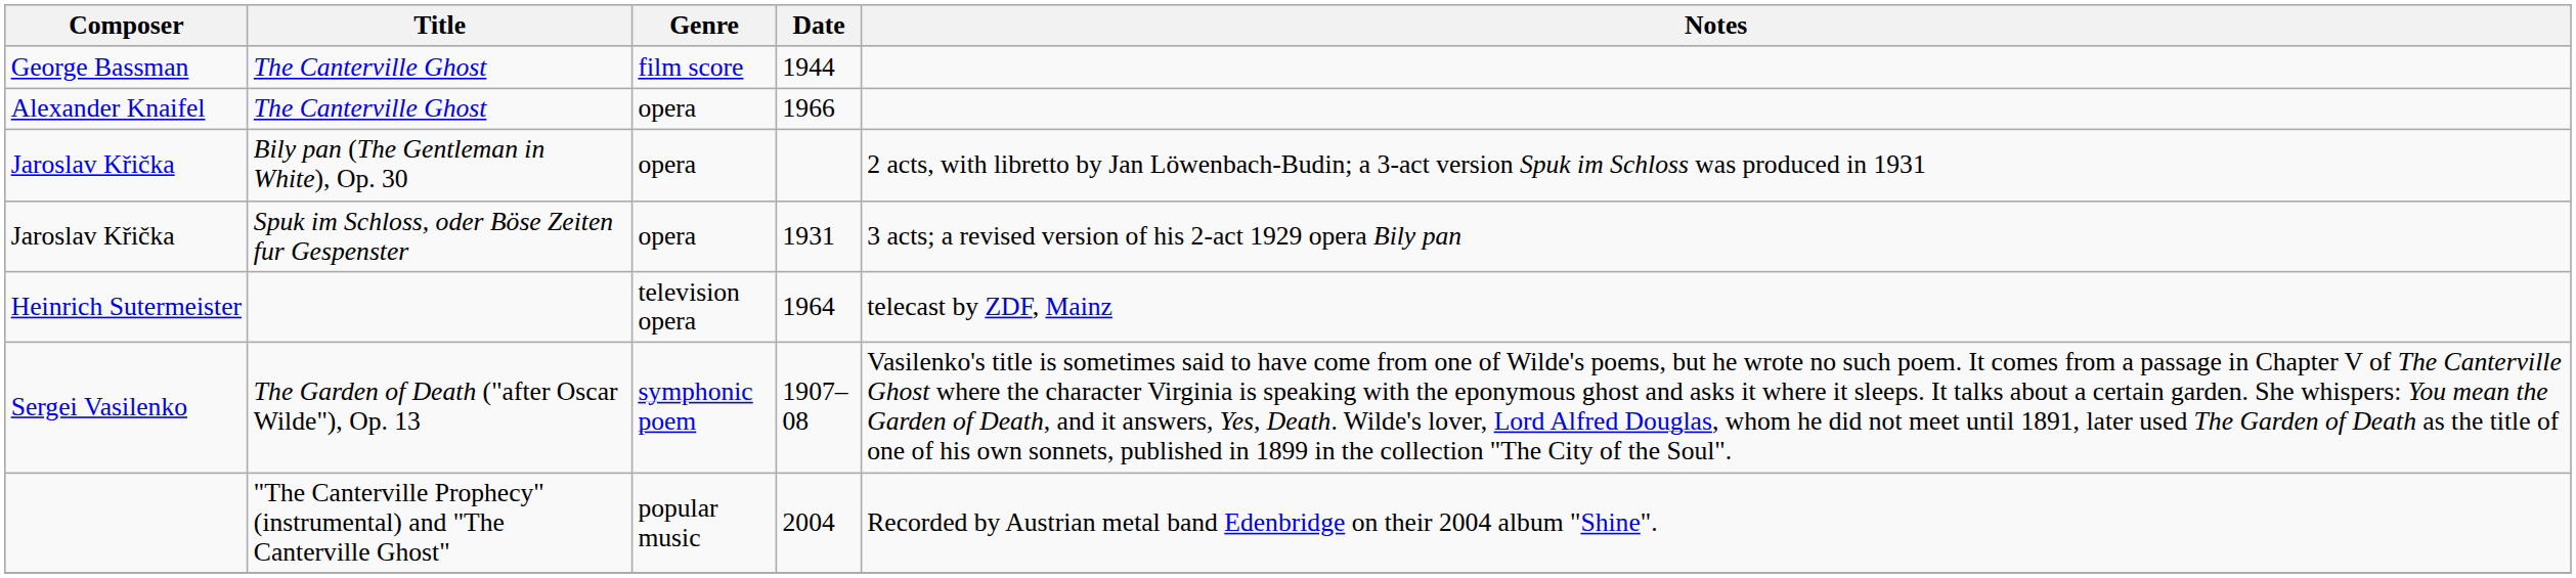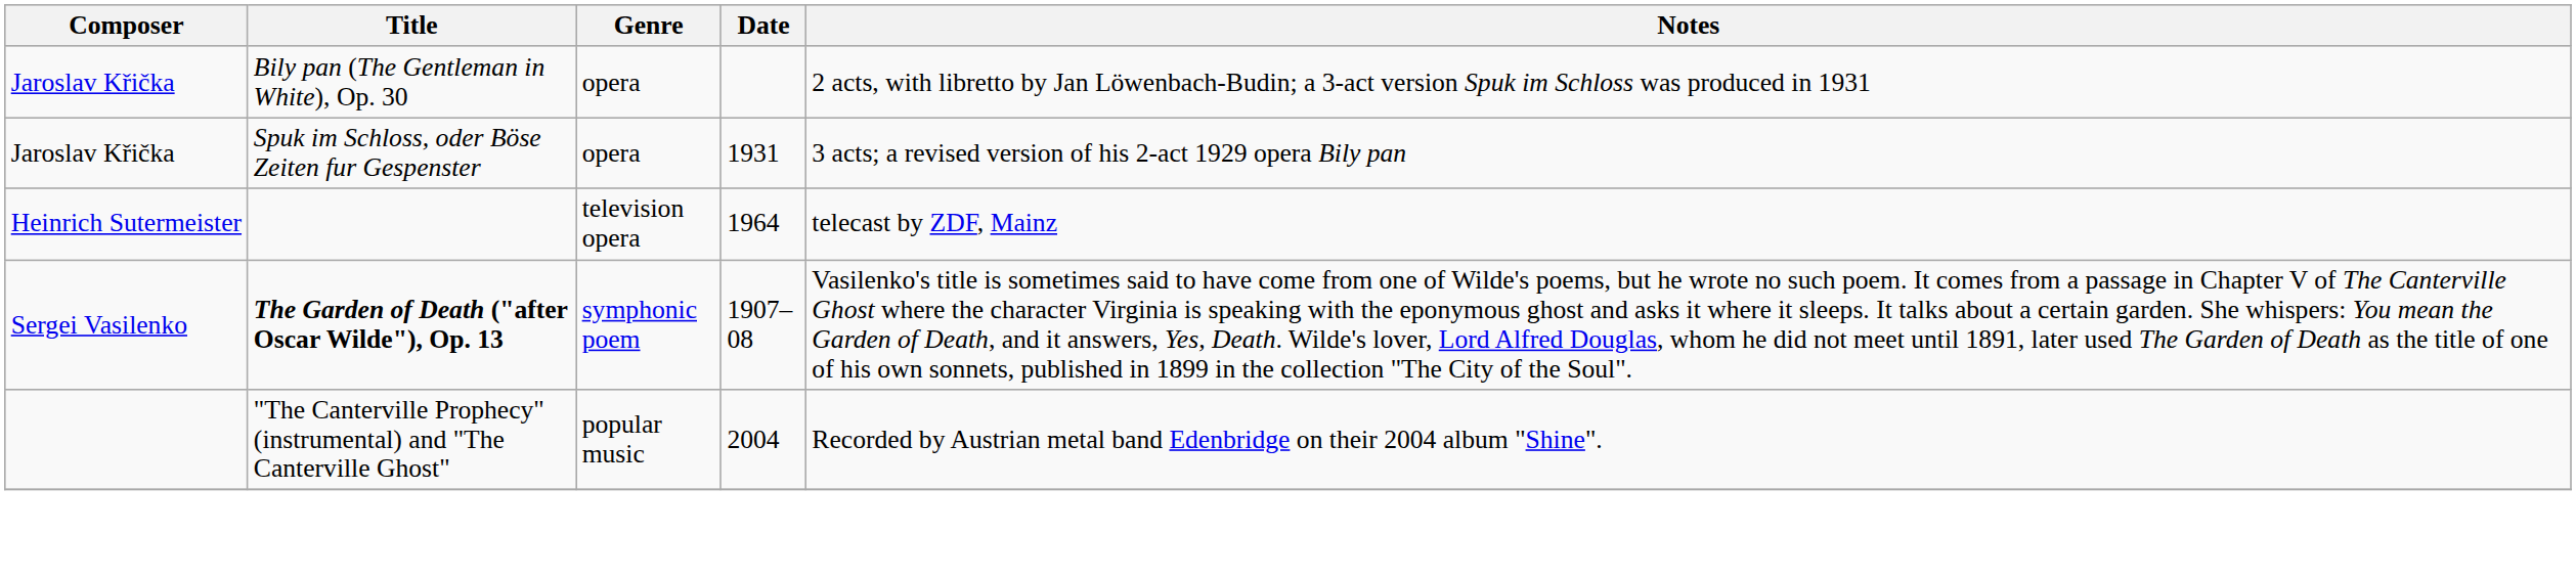- row: George Bassman | The Canterville Ghost | film score | 1944
- row: Alexander Knaifel | The Canterville Ghost | opera | 1966
1907–08 | Title: normal -> bold
